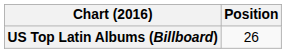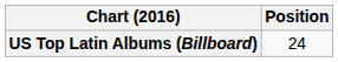US Top Latin Albums (Billboard) | Position: 26 -> 24
